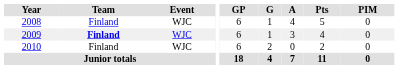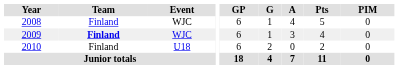2010 | Event: WJC -> U18
